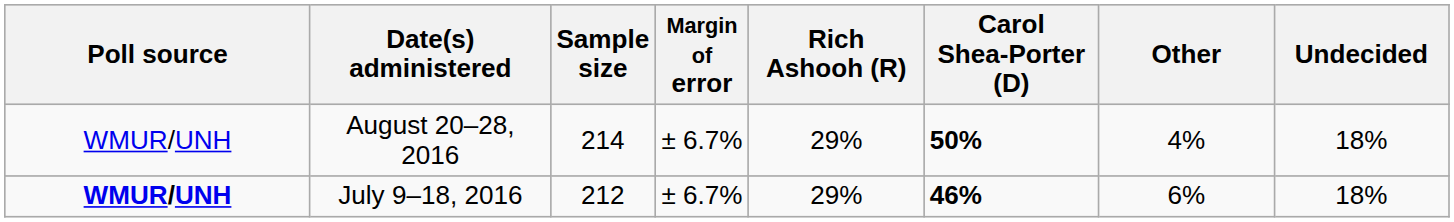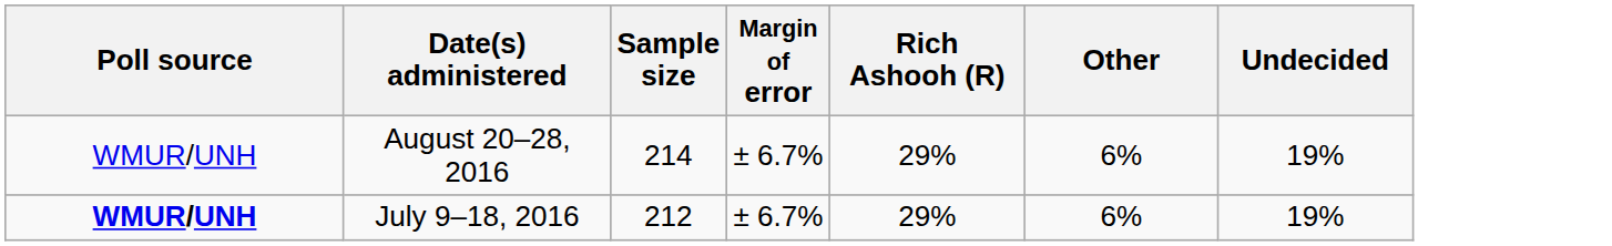- column: Carol Shea-Porter (D) | 50% | 46%
August 20–28, 2016 | Other: 4% -> 6%
August 20–28, 2016 | Undecided: 18% -> 19%
July 9–18, 2016 | Undecided: 18% -> 19%
